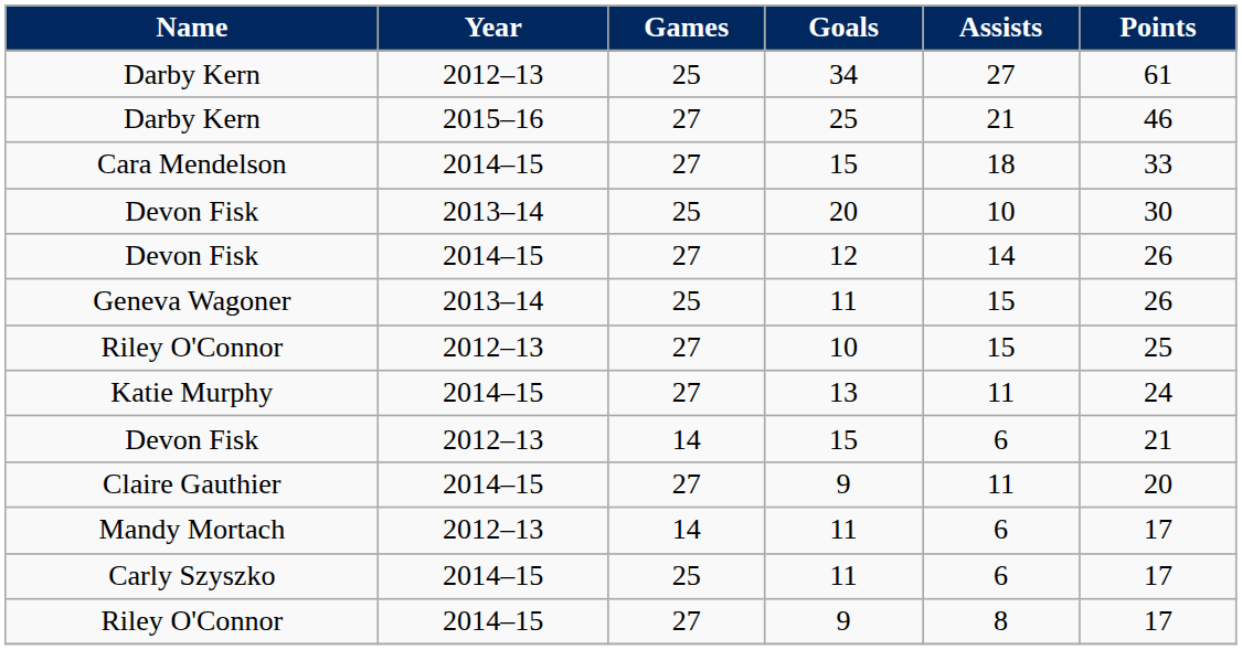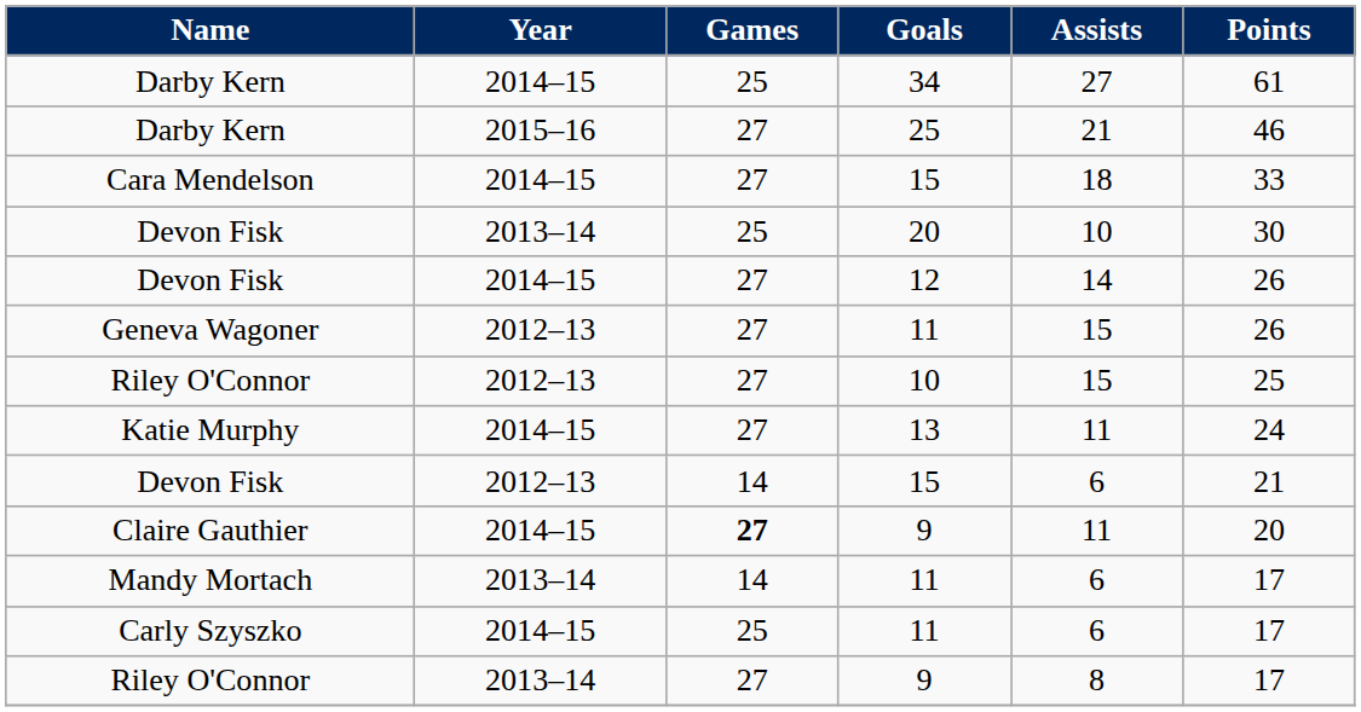Darby Kern / 34 | Year: 2012–13 -> 2014–15
Geneva Wagoner | Year: 2013–14 -> 2012–13
Geneva Wagoner | Games: 25 -> 27
Claire Gauthier | Games: normal -> bold
Mandy Mortach | Year: 2012–13 -> 2013–14
Riley O'Connor / 9 | Year: 2014–15 -> 2013–14
